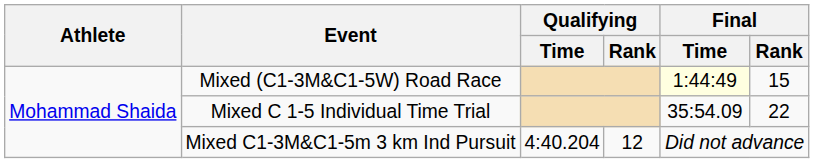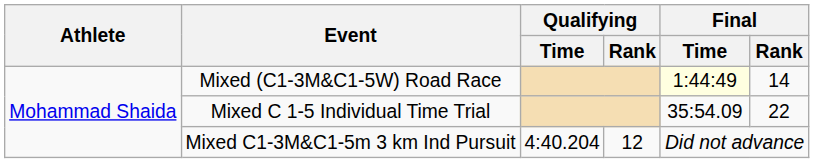Mixed (C1-3M&C1-5W) Road Race | Final / Rank: 15 -> 14
